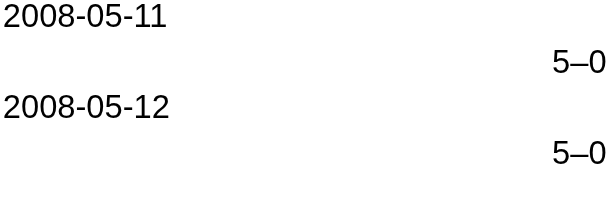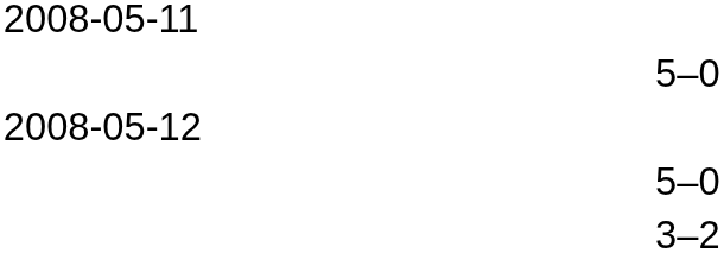+ row: 3–2
